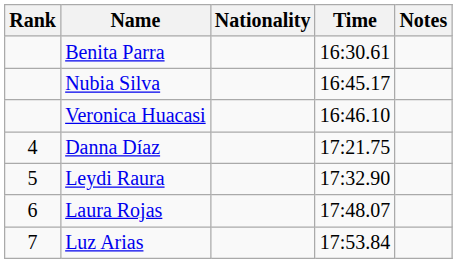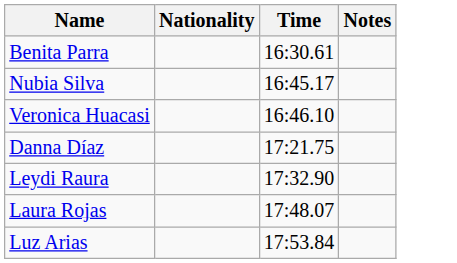- column: Rank | 4 | 5 | 6 | 7
